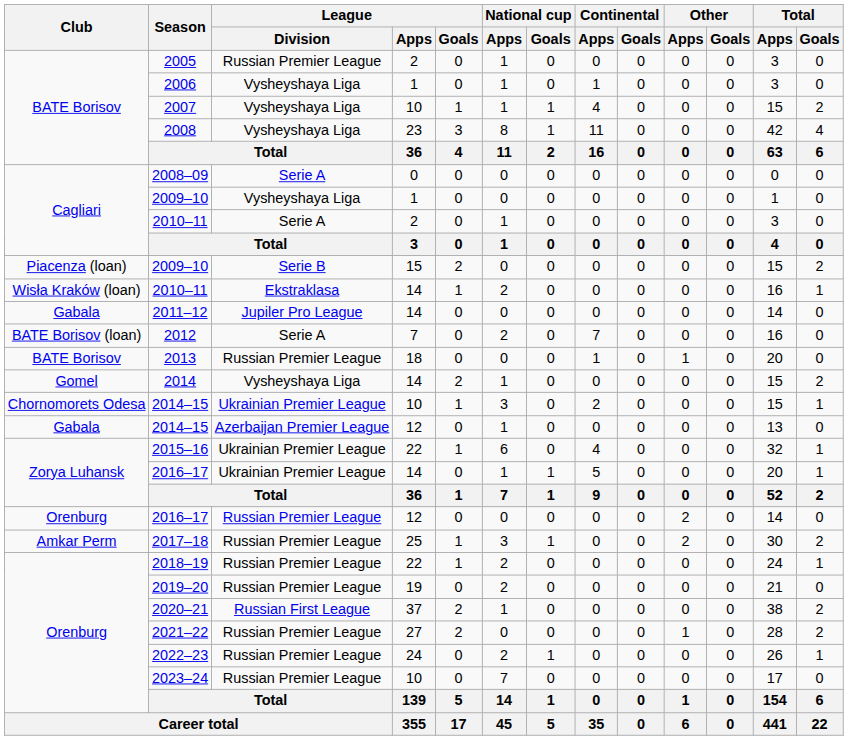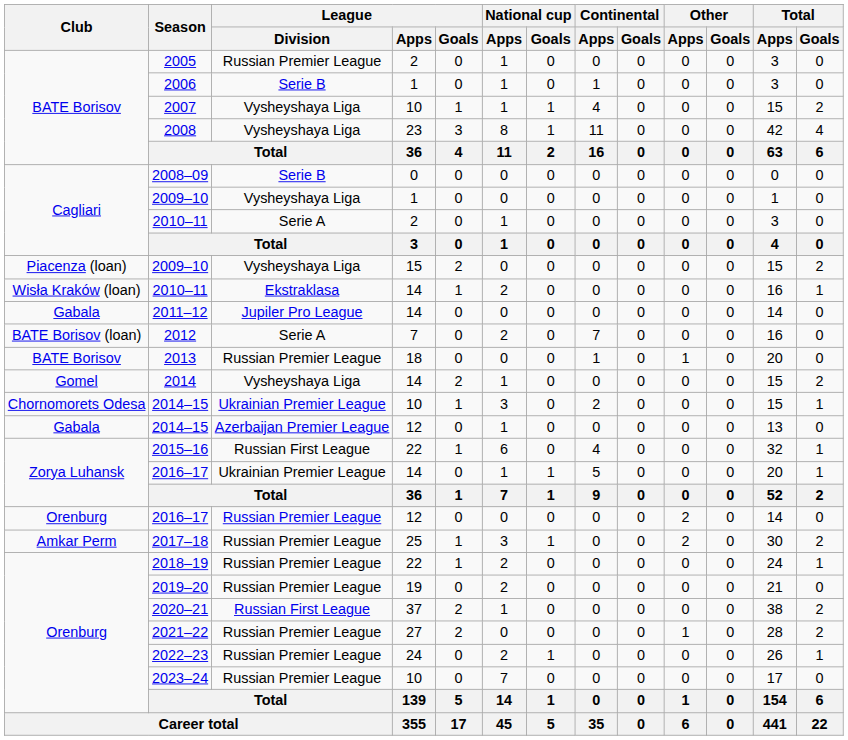2006 | League / Division: Vysheyshaya Liga -> Serie B
2008–09 | League / Division: Serie A -> Serie B
2009–10 / 15 | League / Division: Serie B -> Vysheyshaya Liga
2015–16 | League / Division: Ukrainian Premier League -> Russian First League
